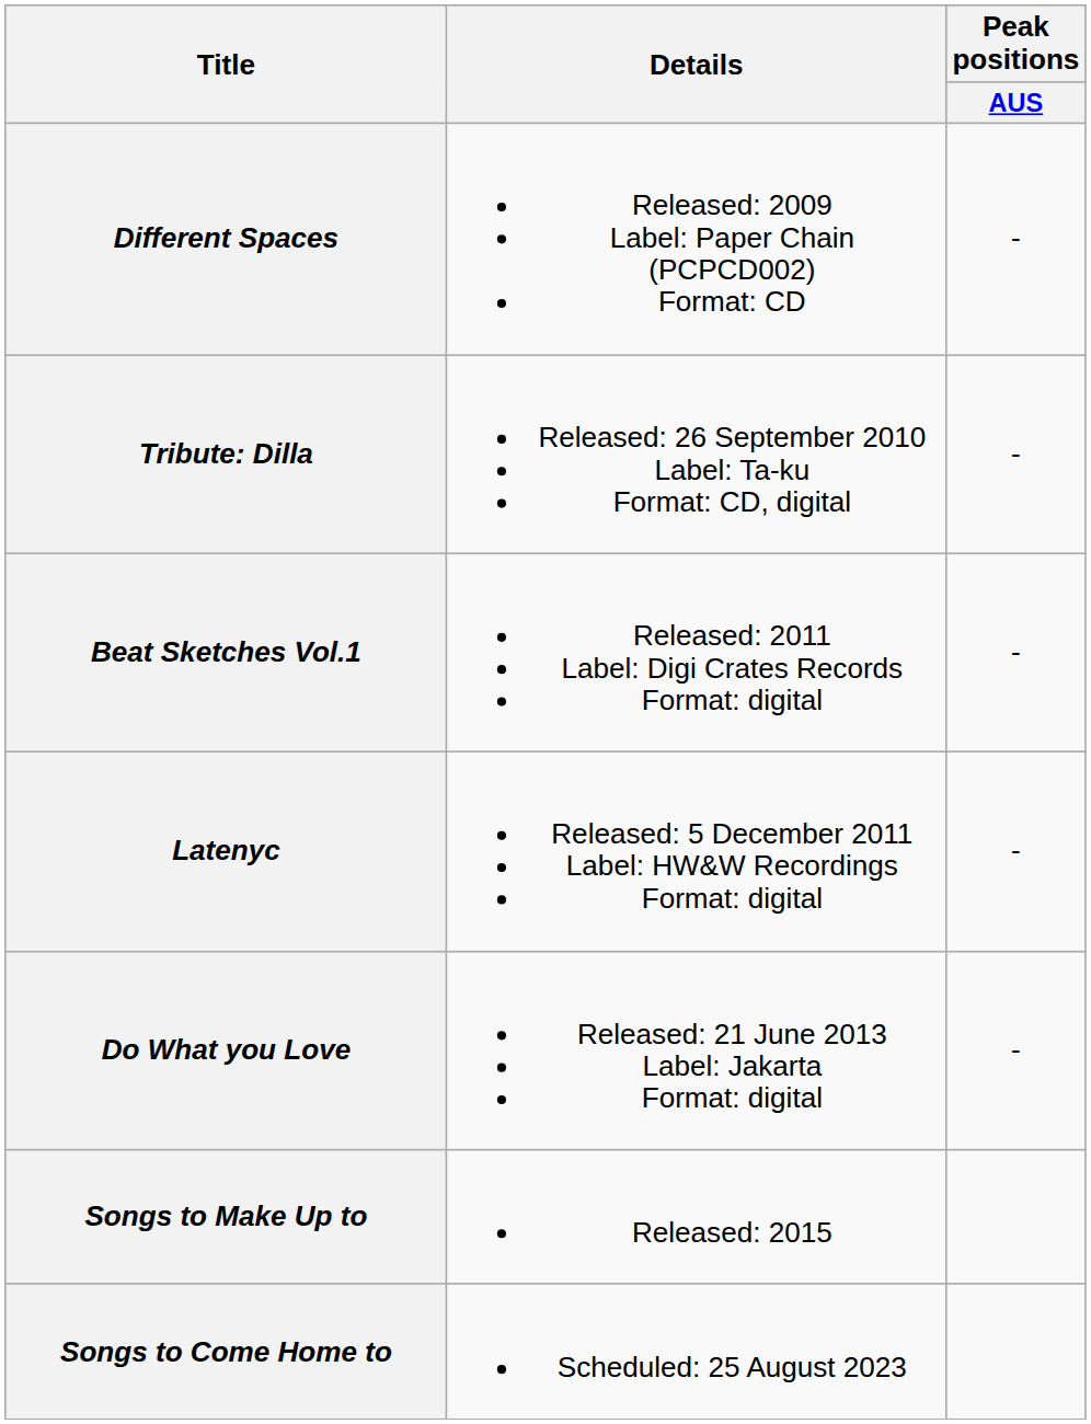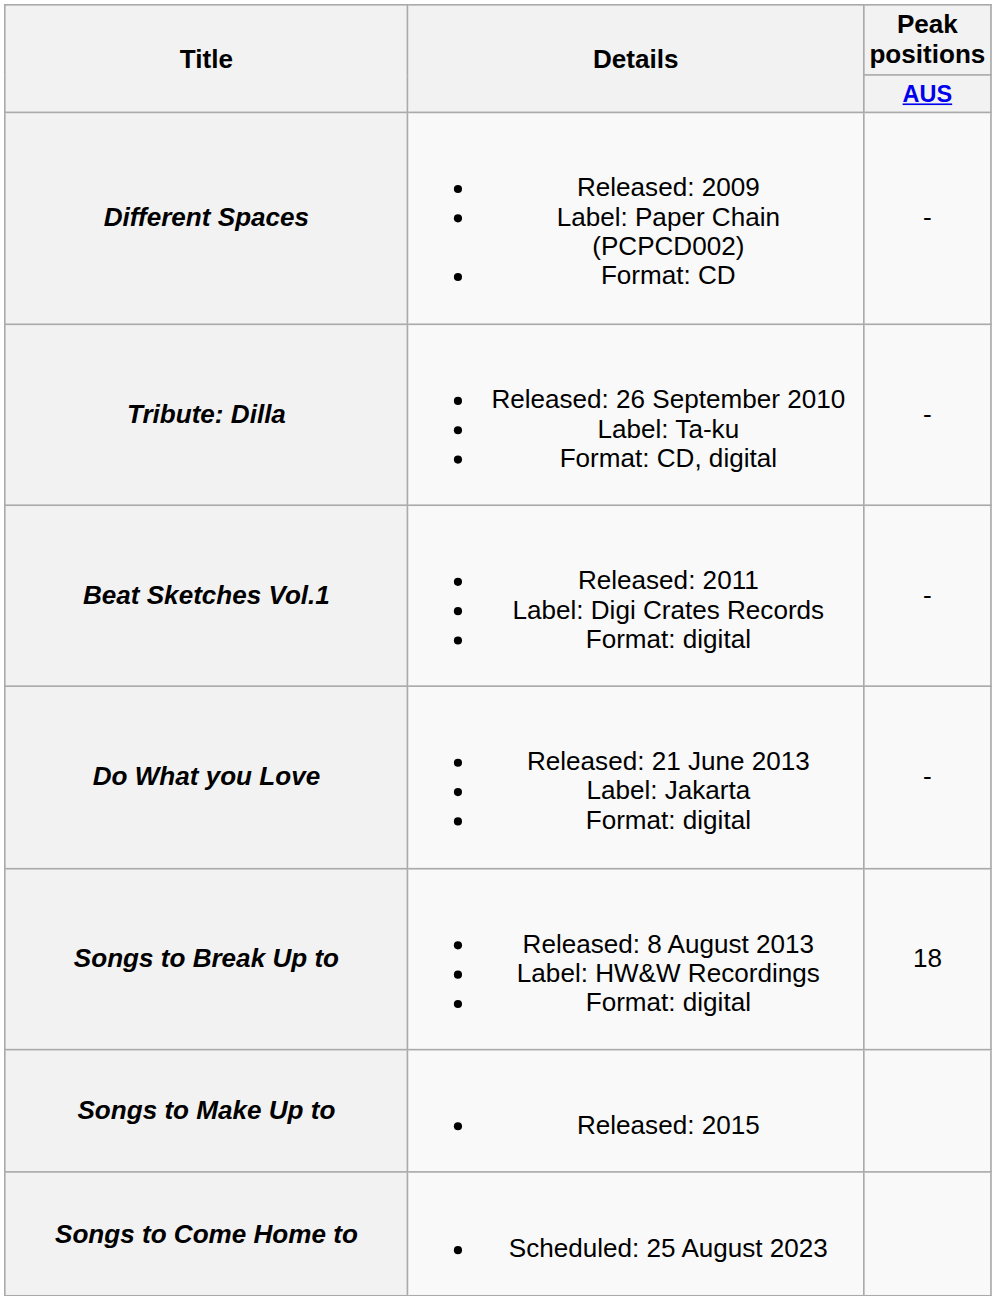- row: Latenyc | Released: 5 December 2011 Label: HW&W Recordings Format: digital | -
+ row: Songs to Break Up to | Released: 8 August 2013 Label: HW&W Recordings Format: digital | 18
